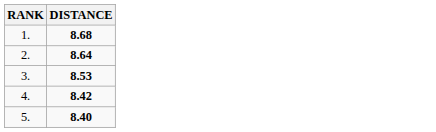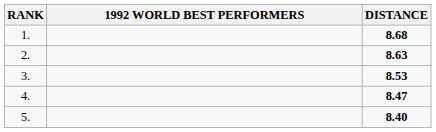+ column: 1992 WORLD BEST PERFORMERS
2. | DISTANCE: 8.64 -> 8.63
4. | DISTANCE: 8.42 -> 8.47
